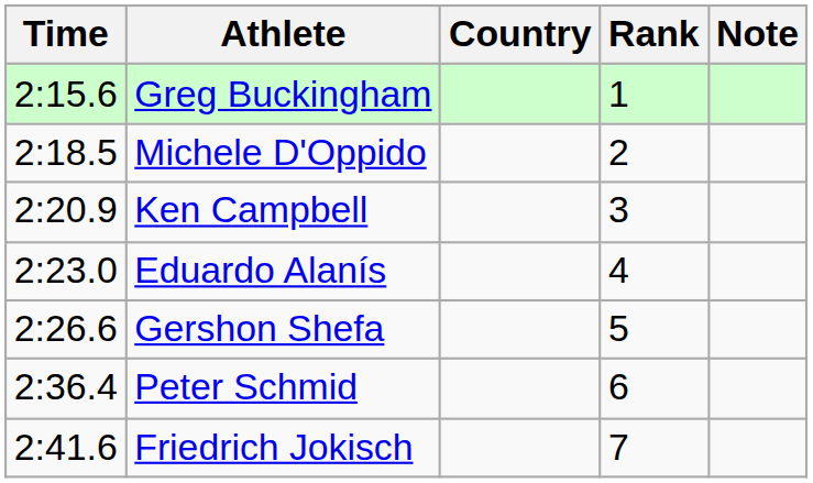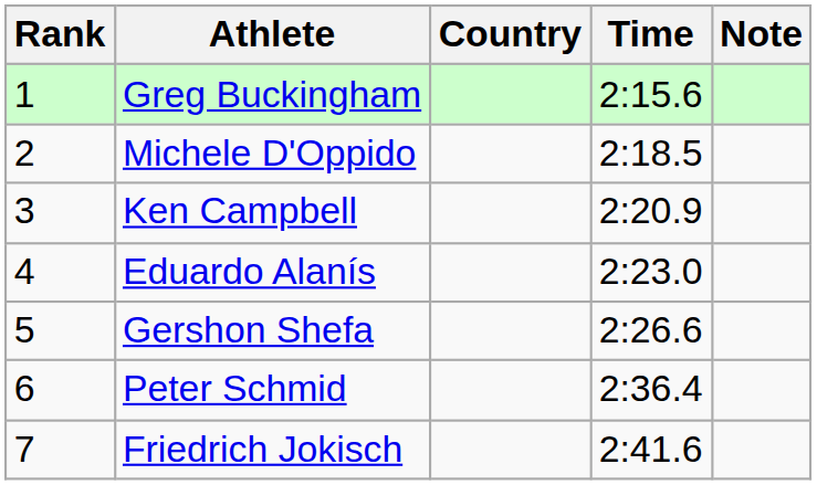columns swapped: Rank <-> Time
